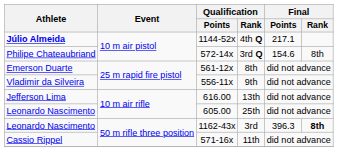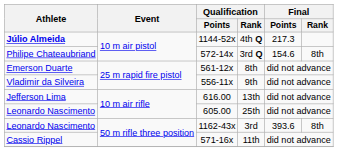4th Q | Final / Points: 217.1 -> 217.3
3rd | Final / Points: 396.3 -> 393.6
3rd | Final / Rank: bold -> normal
